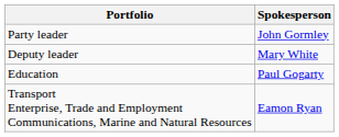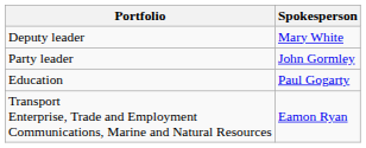rows swapped: Party leader <-> Deputy leader
